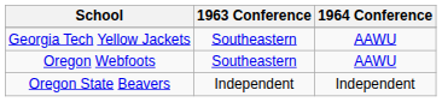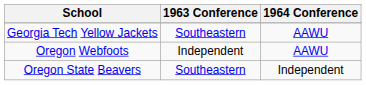Oregon Webfoots | 1963 Conference: Southeastern -> Independent
Oregon State Beavers | 1963 Conference: Independent -> Southeastern
